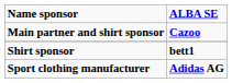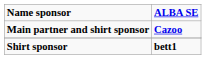- row: Sport clothing manufacturer | Adidas AG
